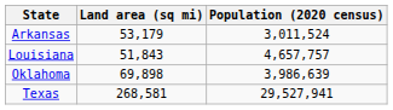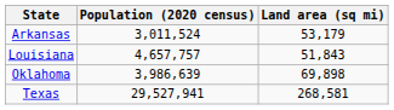columns swapped: Population (2020 census) <-> Land area (sq mi)
